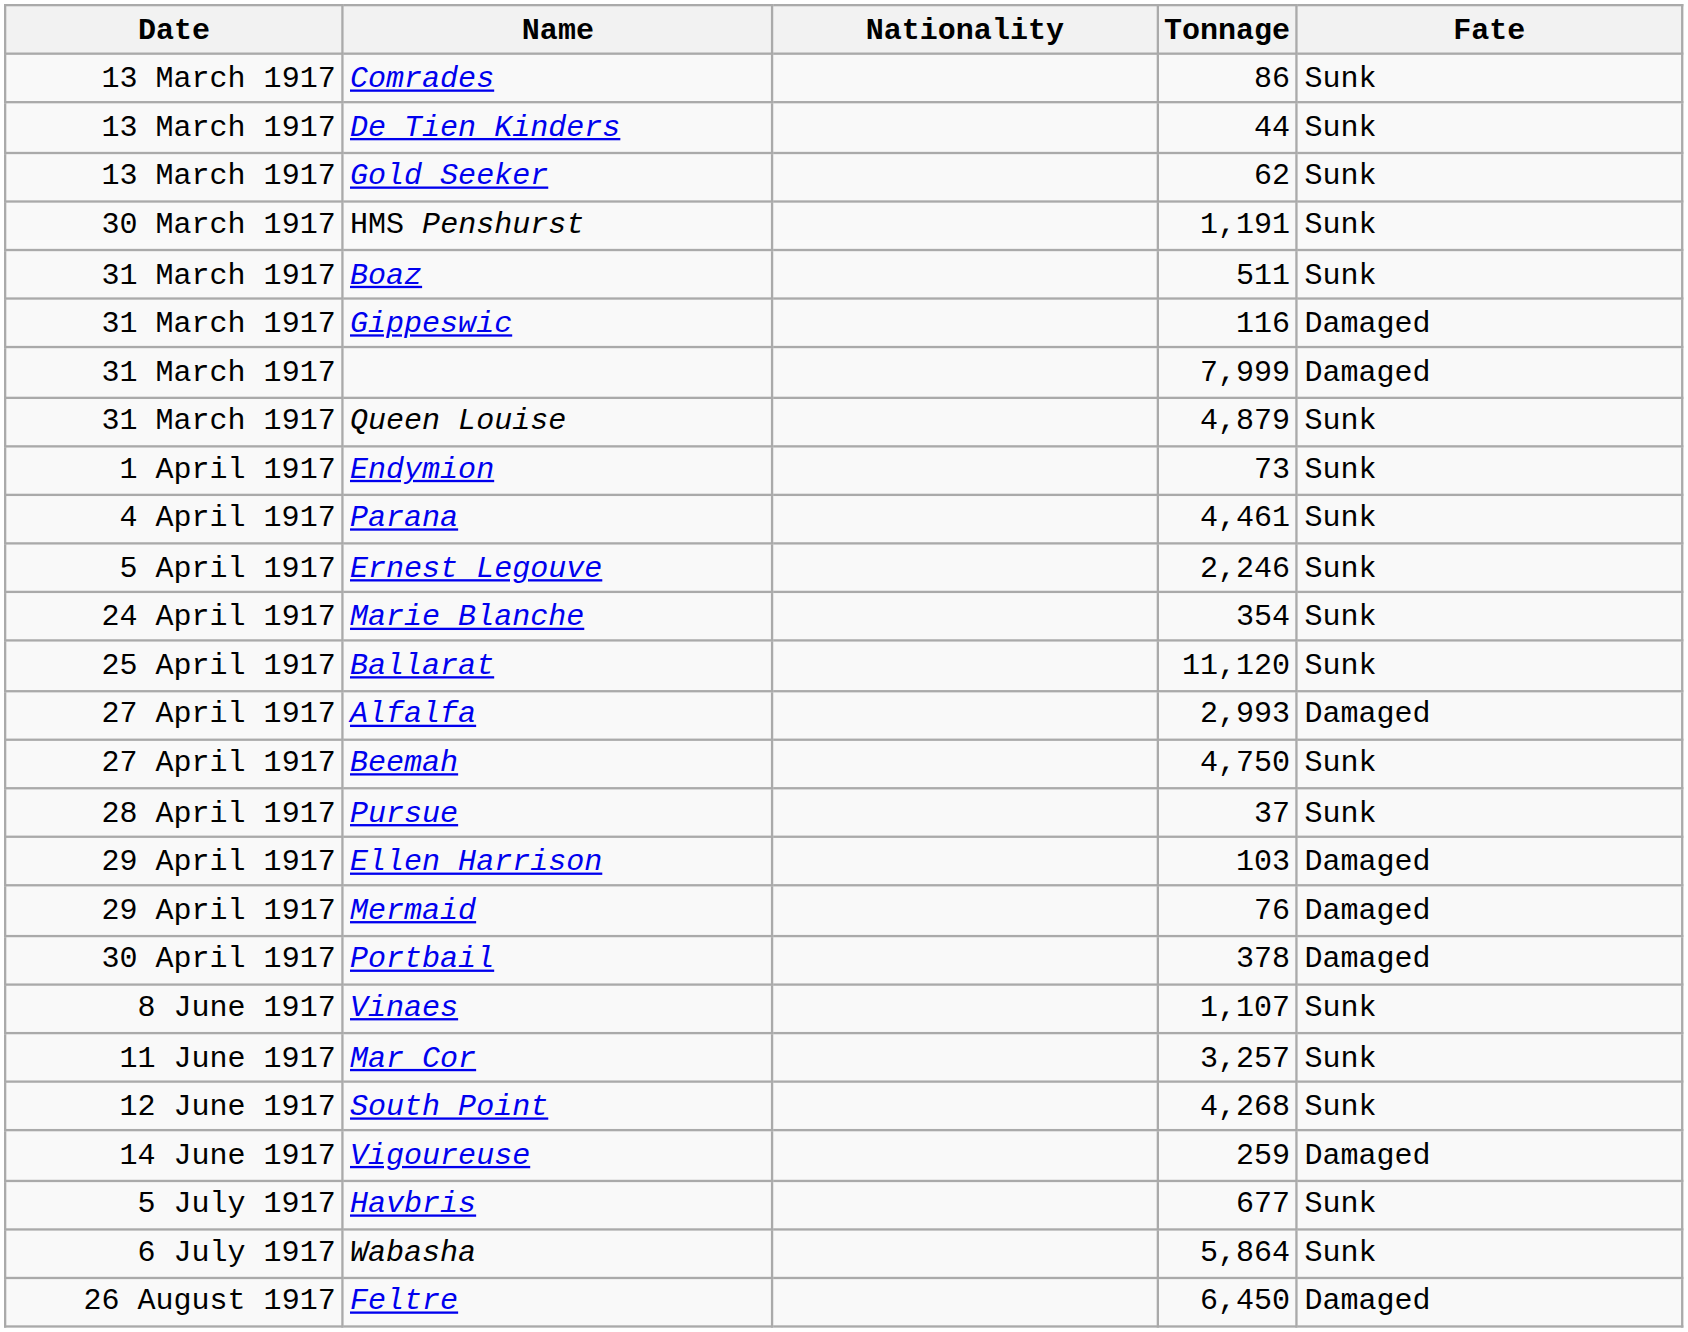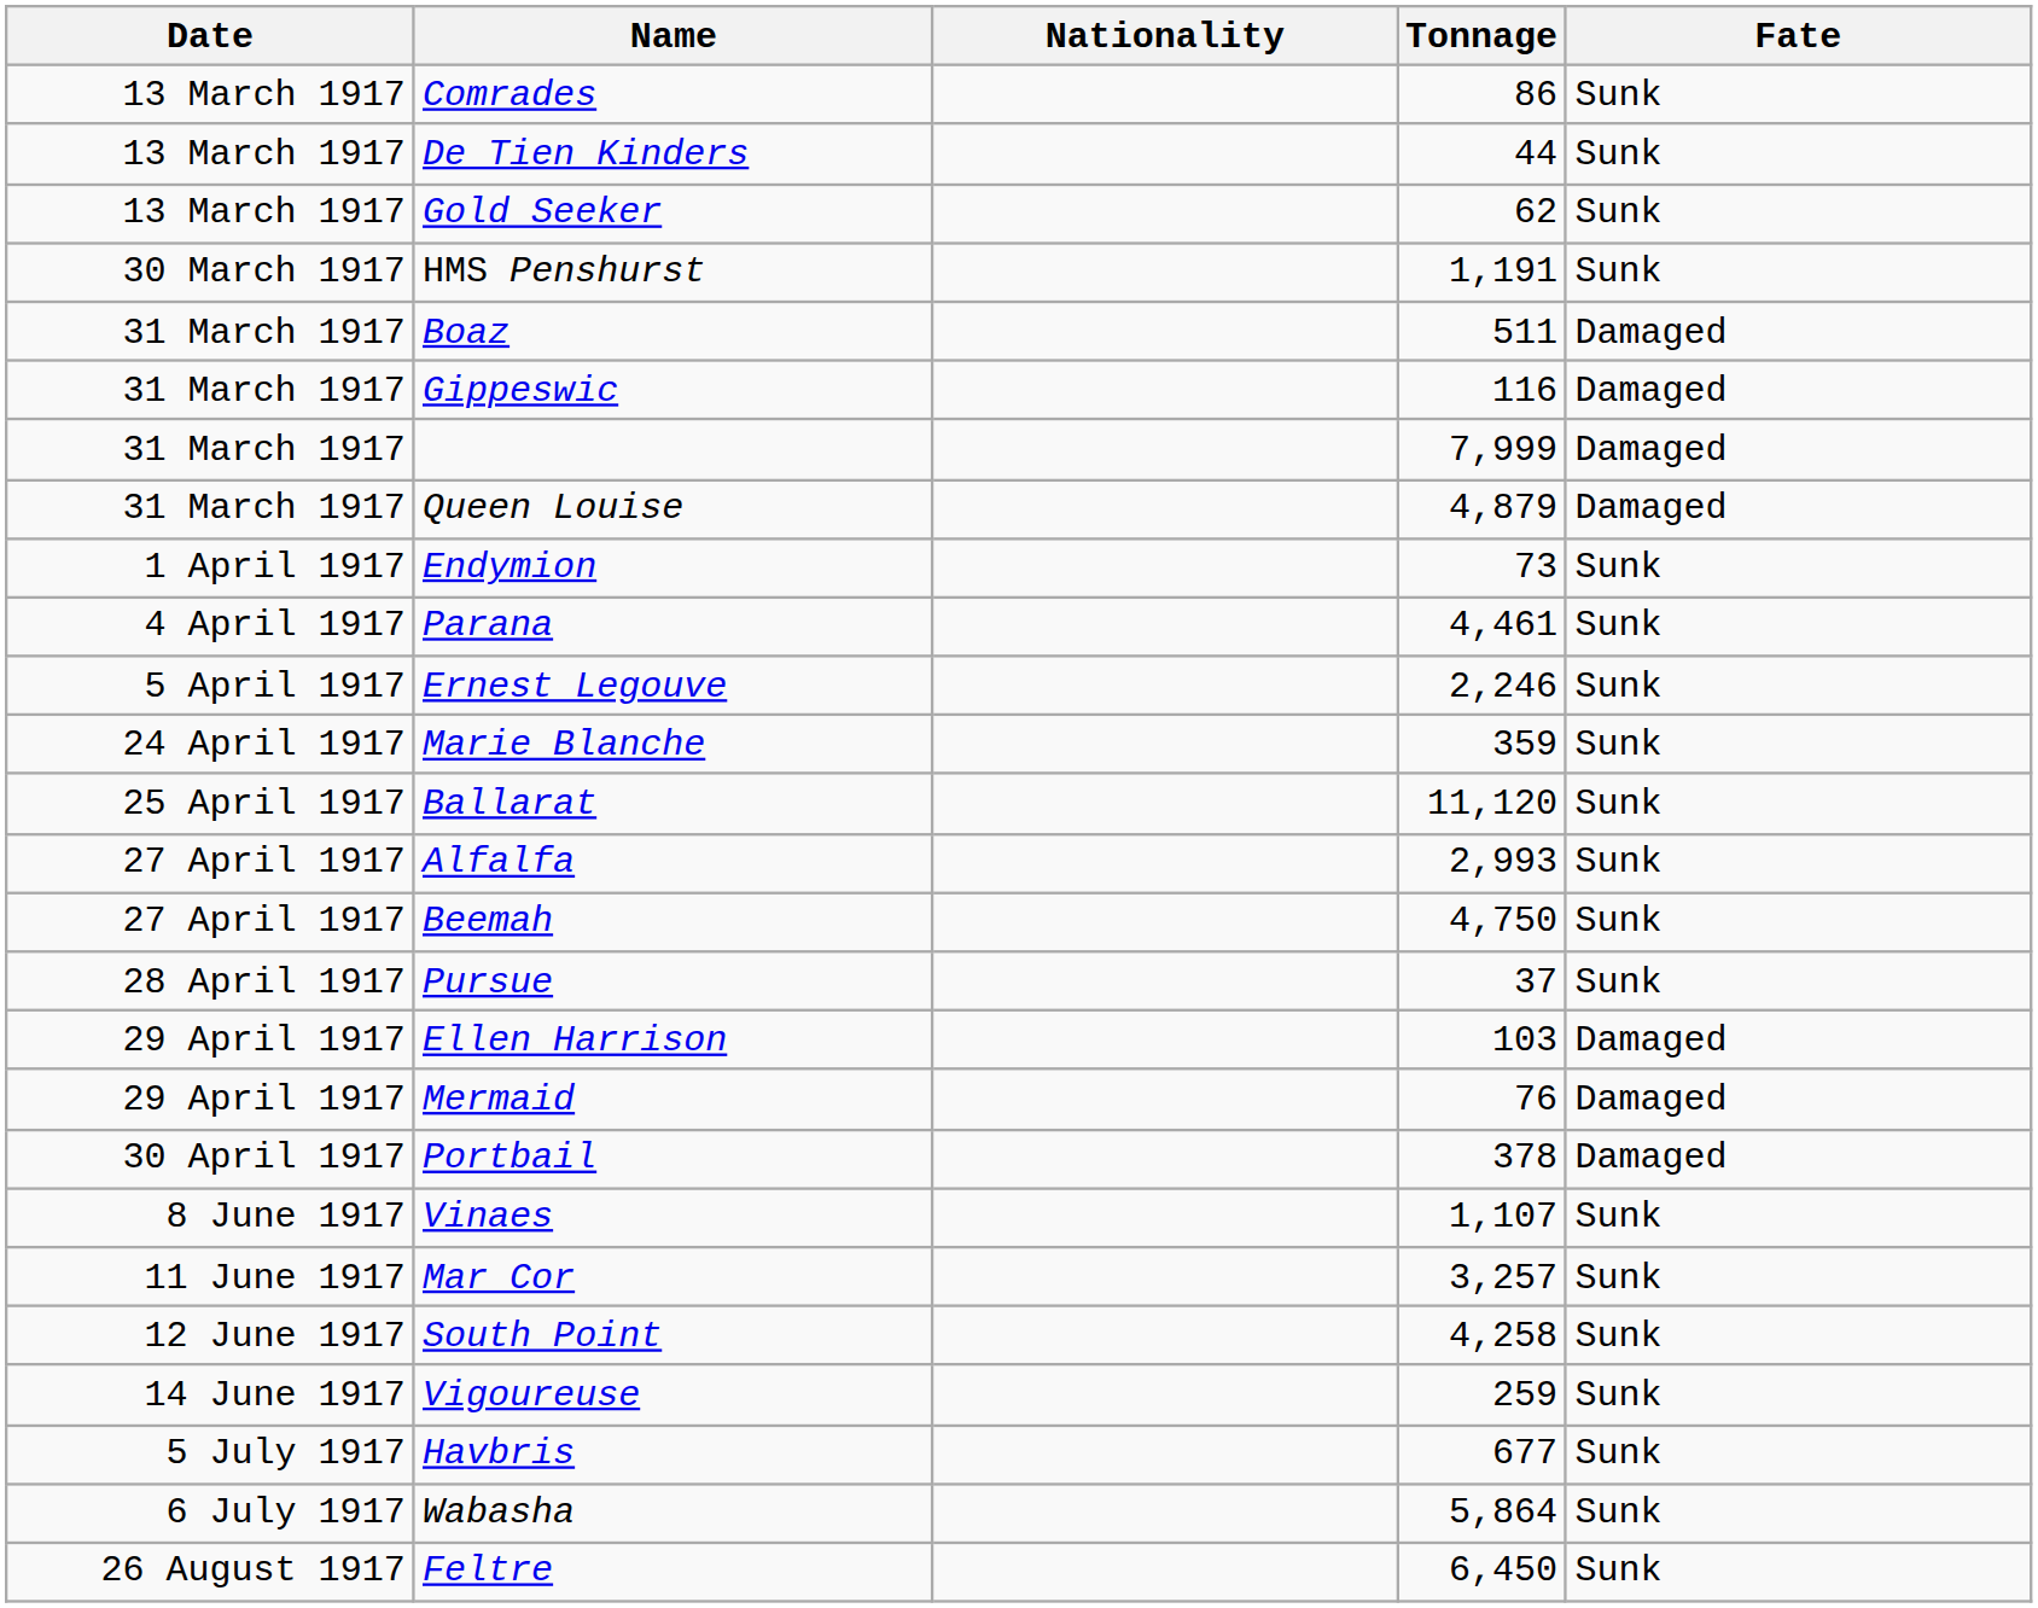Boaz | Fate: Sunk -> Damaged
Queen Louise | Fate: Sunk -> Damaged
Marie Blanche | Tonnage: 354 -> 359
Alfalfa | Fate: Damaged -> Sunk
South Point | Tonnage: 4,268 -> 4,258
Vigoureuse | Fate: Damaged -> Sunk
Feltre | Fate: Damaged -> Sunk
